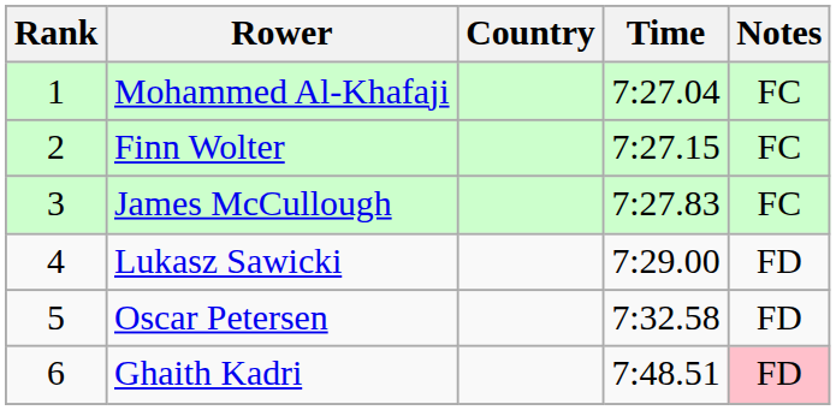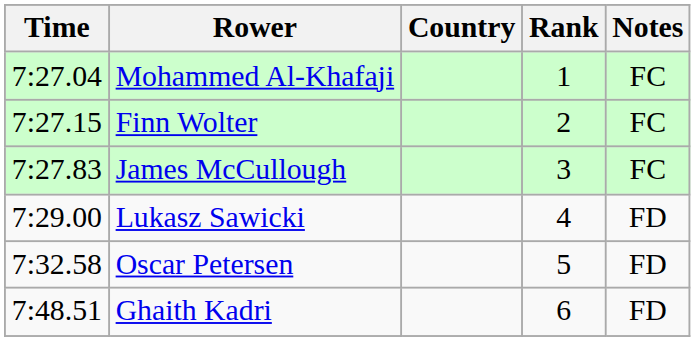columns swapped: Rank <-> Time
Ghaith Kadri | Notes: pink background -> no background
